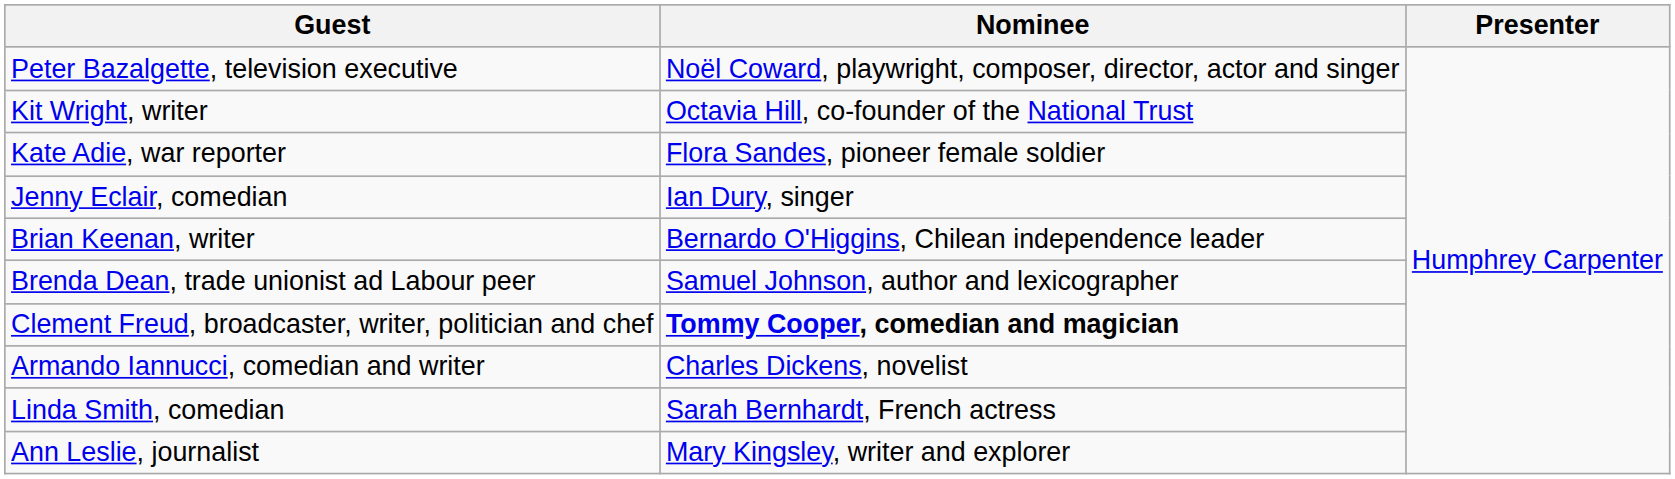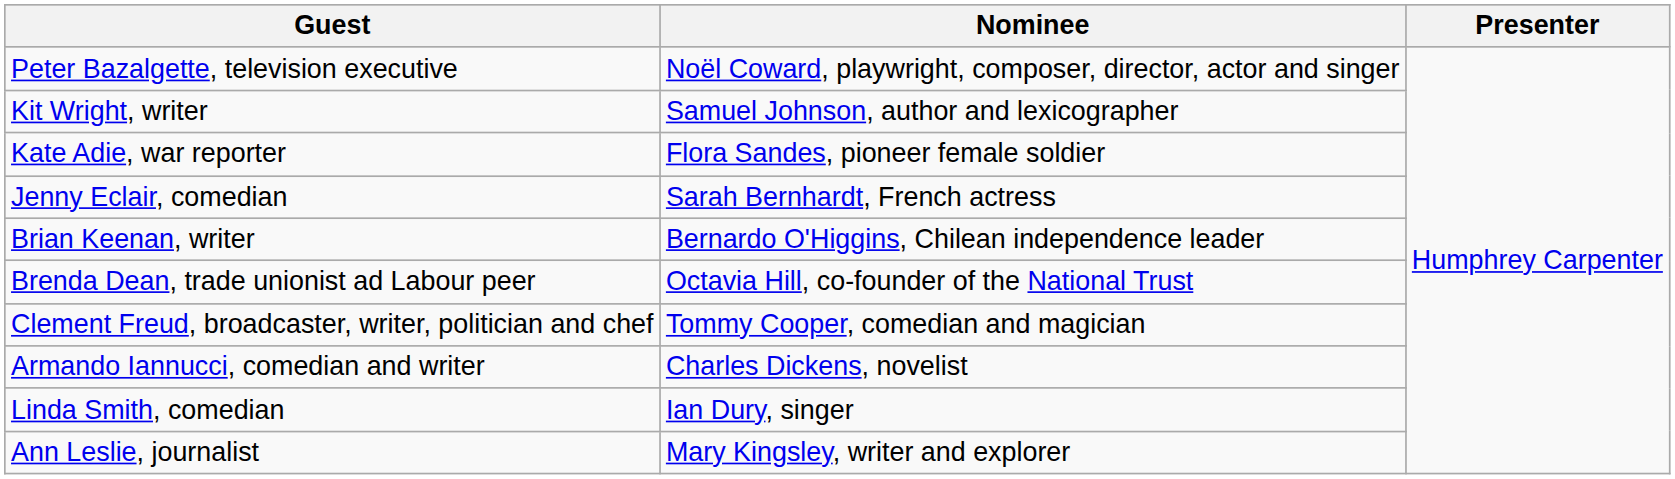Kit Wright, writer | Nominee: Octavia Hill, co-founder of the National Trust -> Samuel Johnson, author and lexicographer
Jenny Eclair, comedian | Nominee: Ian Dury, singer -> Sarah Bernhardt, French actress
Brenda Dean, trade unionist ad Labour peer | Nominee: Samuel Johnson, author and lexicographer -> Octavia Hill, co-founder of the National Trust
Clement Freud, broadcaster, writer, politician and chef | Nominee: bold -> normal
Linda Smith, comedian | Nominee: Sarah Bernhardt, French actress -> Ian Dury, singer
